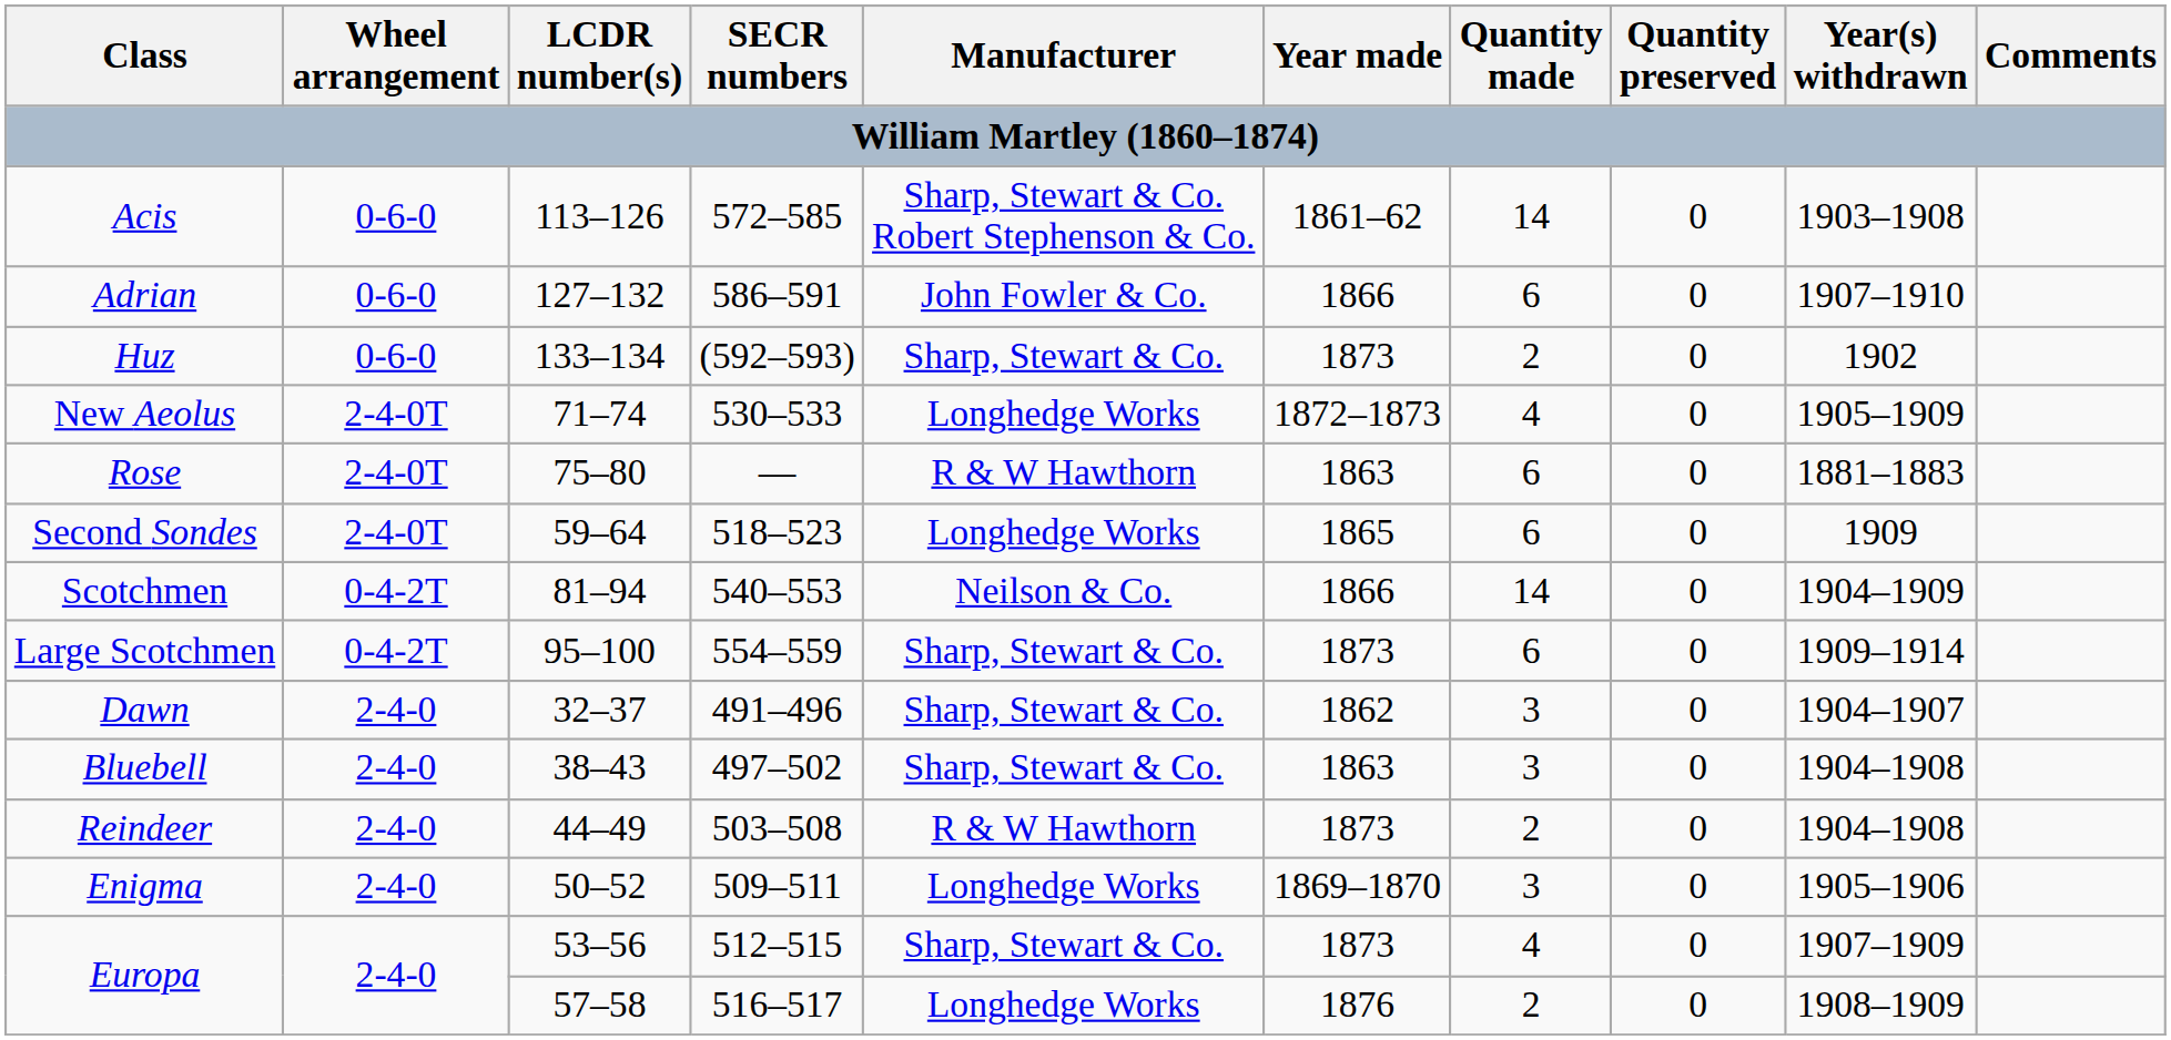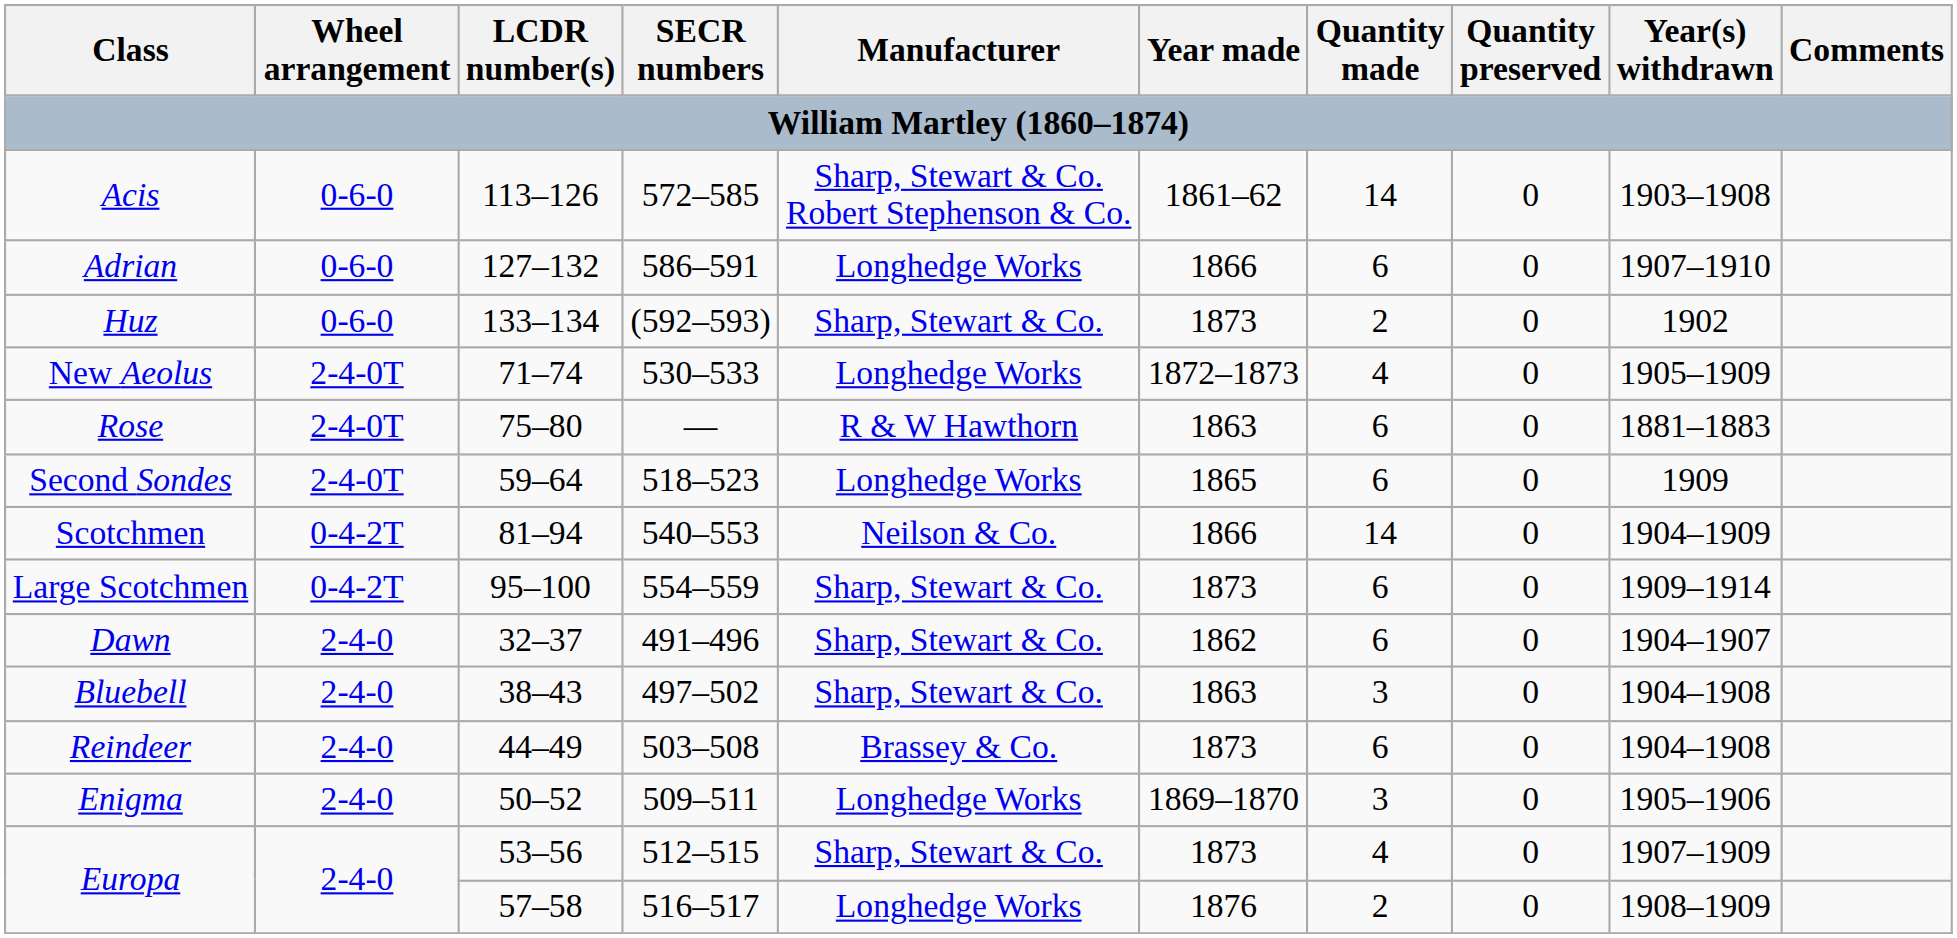Adrian | Manufacturer: John Fowler & Co. -> Longhedge Works
Dawn | Quantity made: 3 -> 6
Reindeer | Manufacturer: R & W Hawthorn -> Brassey & Co.
Reindeer | Quantity made: 2 -> 6
